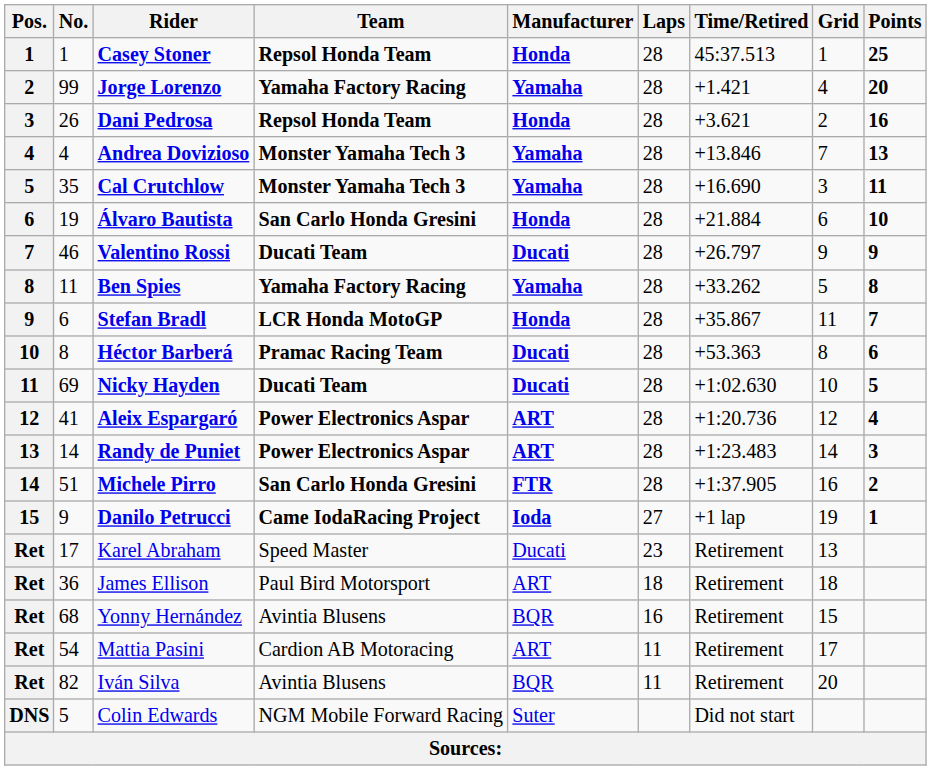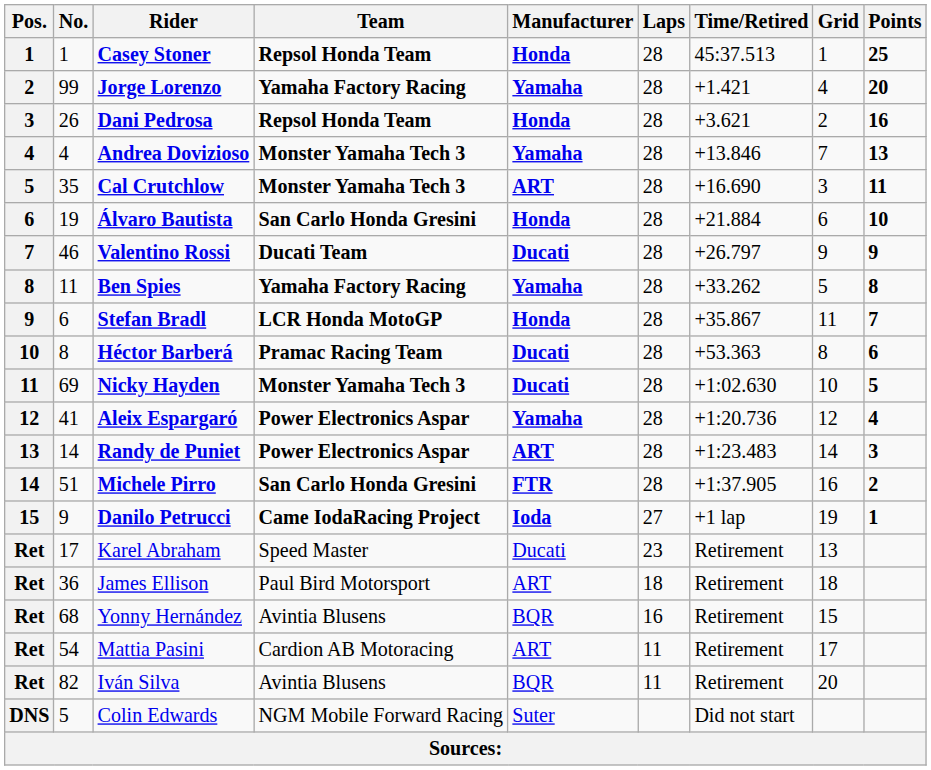Cal Crutchlow | Manufacturer: Yamaha -> ART
Nicky Hayden | Team: Ducati Team -> Monster Yamaha Tech 3
Aleix Espargaró | Manufacturer: ART -> Yamaha
